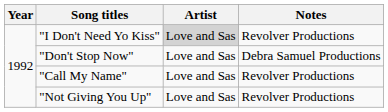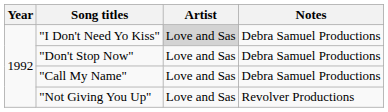"I Don't Need Yo Kiss" | Notes: Revolver Productions -> Debra Samuel Productions
"Call My Name" | Notes: Revolver Productions -> Debra Samuel Productions
